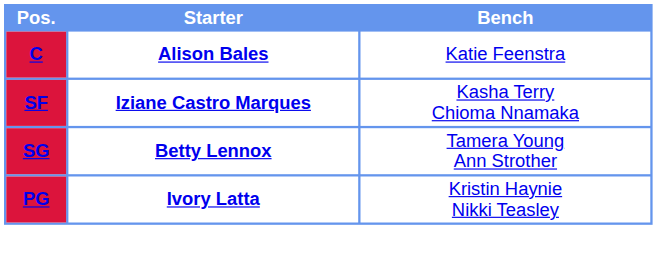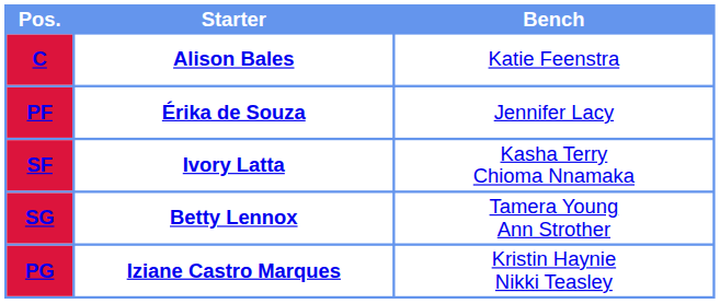+ row: PF | Érika de Souza | Jennifer Lacy
SF | Starter: Iziane Castro Marques -> Ivory Latta
PG | Starter: Ivory Latta -> Iziane Castro Marques
